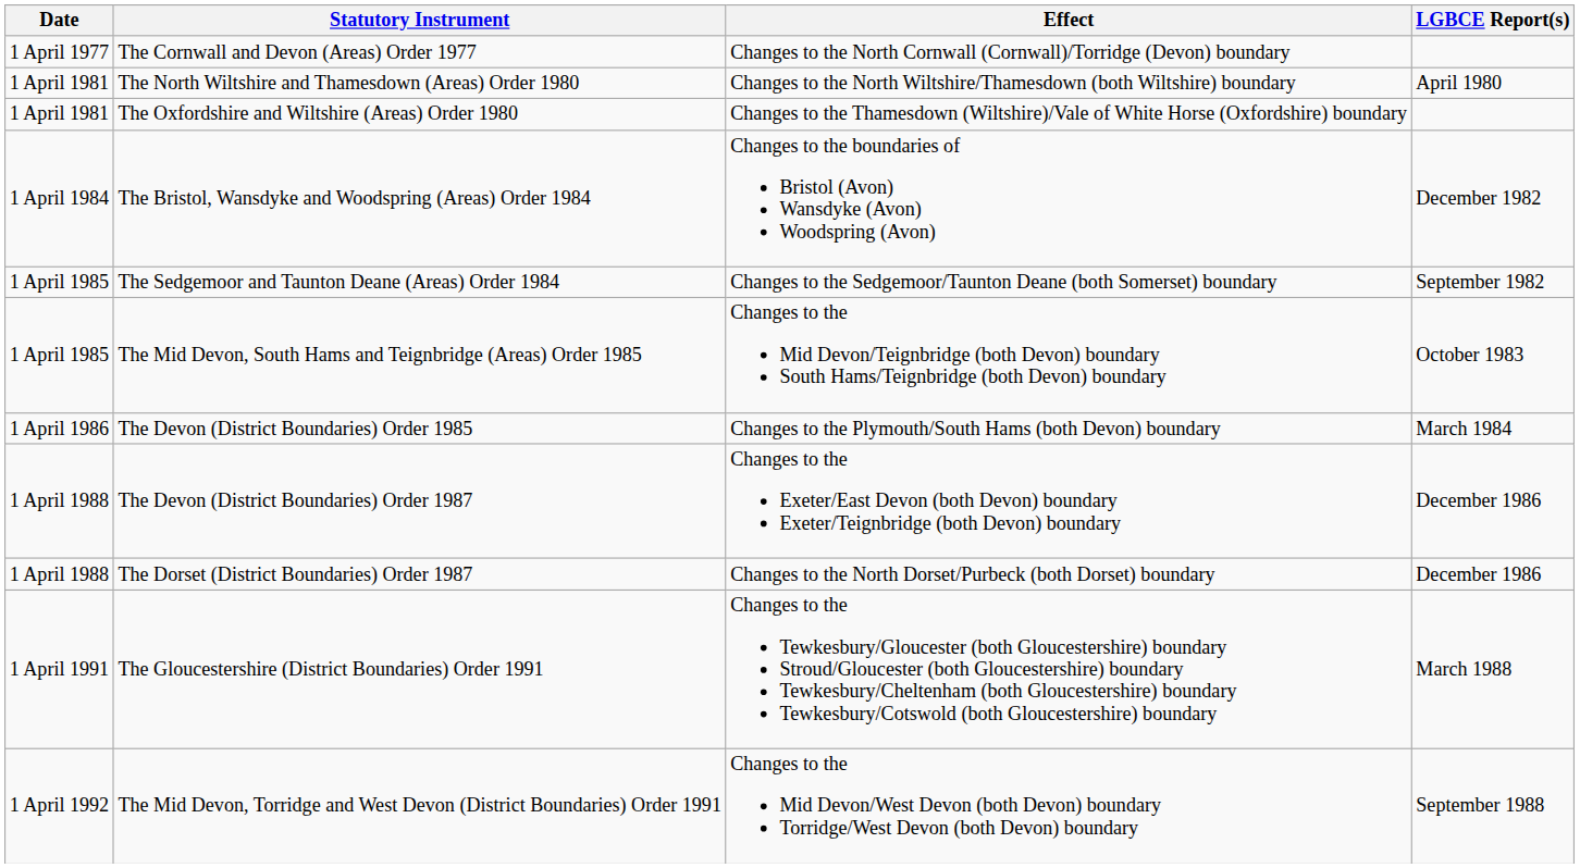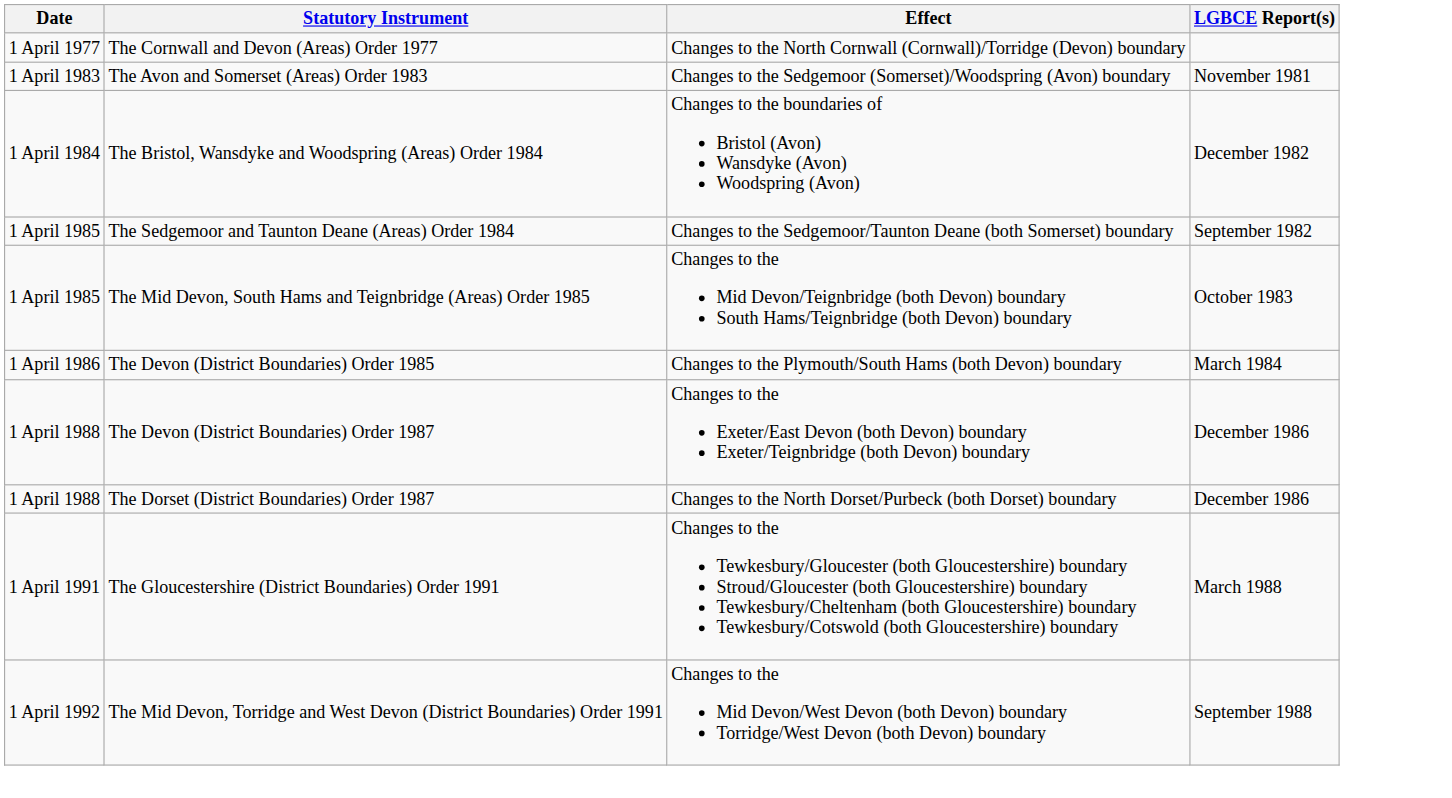- row: 1 April 1981 | The North Wiltshire and Thamesdown (Areas) Order 1980 | Changes to the North Wiltshire/Thamesdown (both Wiltshire) boundary | April 1980
- row: 1 April 1981 | The Oxfordshire and Wiltshire (Areas) Order 1980 | Changes to the Thamesdown (Wiltshire)/Vale of White Horse (Oxfordshire) boundary
+ row: 1 April 1983 | The Avon and Somerset (Areas) Order 1983 | Changes to the Sedgemoor (Somerset)/Woodspring (Avon) boundary | November 1981
